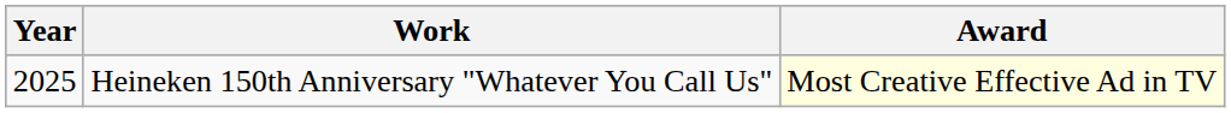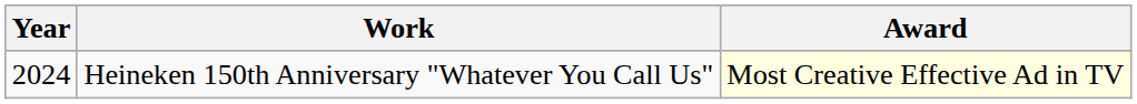Heineken 150th Anniversary "Whatever You Call Us" | Year: 2025 -> 2024
